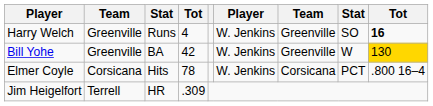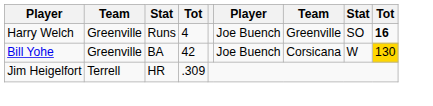Harry Welch | column 6: W. Jenkins -> Joe Buench
Bill Yohe | column 6: W. Jenkins -> Joe Buench
Bill Yohe | column 7: Greenville -> Corsicana
- row: Elmer Coyle | Corsicana | Hits | 78 | W. Jenkins | Corsicana | PCT | .800 16–4
